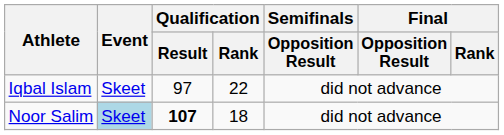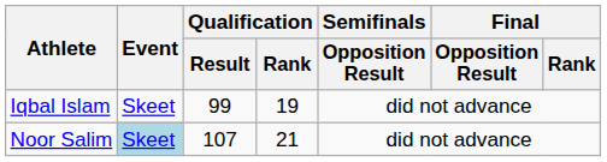Iqbal Islam | Qualification / Result: 97 -> 99
Iqbal Islam | Qualification / Rank: 22 -> 19
Noor Salim | Qualification / Result: bold -> normal
Noor Salim | Qualification / Rank: 18 -> 21
